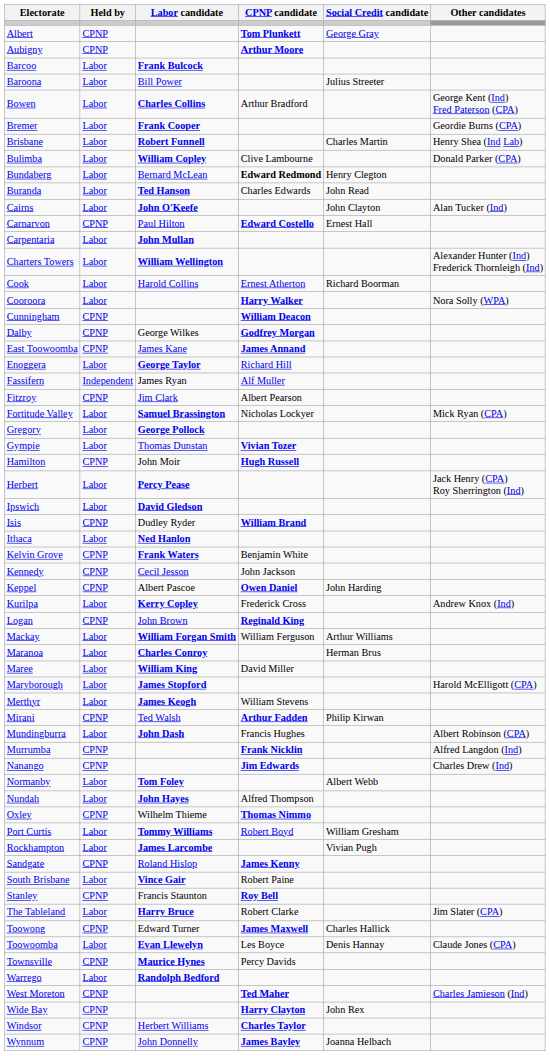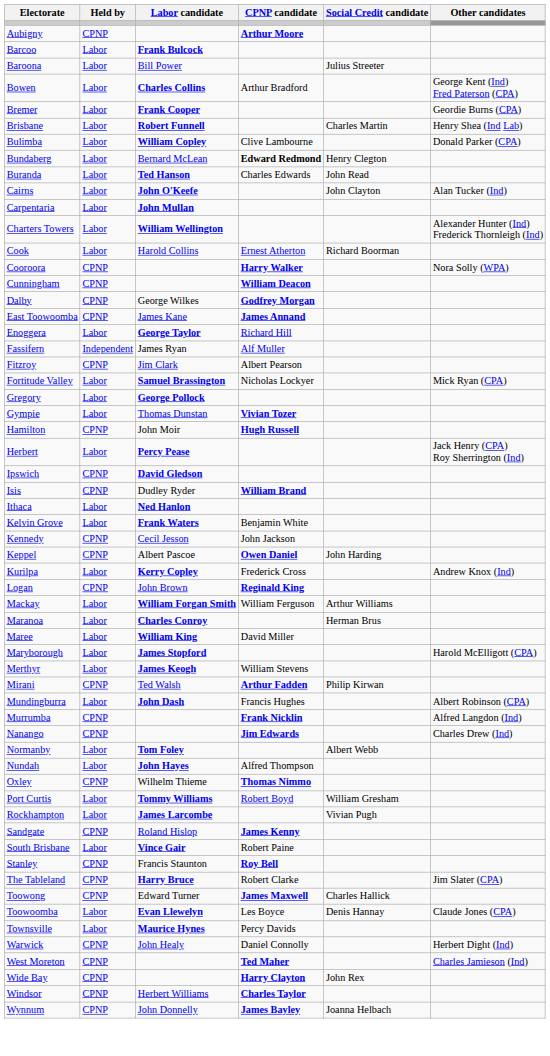- row: Albert | CPNP | Tom Plunkett | George Gray
- row: Carnarvon | CPNP | Paul Hilton | Edward Costello | Ernest Hall
Cooroora | Held by: Labor -> CPNP
Ipswich | Held by: Labor -> CPNP
Kelvin Grove | Held by: CPNP -> Labor
The Tableland | Held by: Labor -> CPNP
Townsville | Held by: CPNP -> Labor
- row: Warrego | Labor | Randolph Bedford
+ row: Warwick | CPNP | John Healy | Daniel Connolly | Herbert Dight (Ind)
